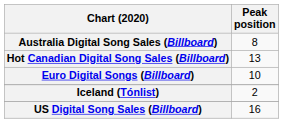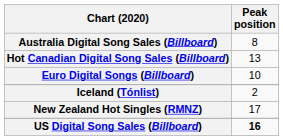+ row: New Zealand Hot Singles (RMNZ) | 17
US Digital Song Sales (Billboard) | Peak position: normal -> bold
